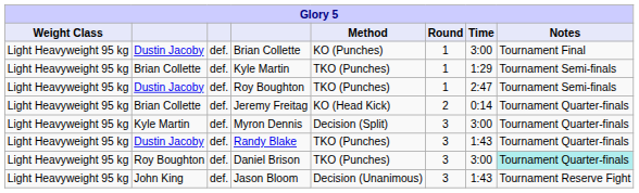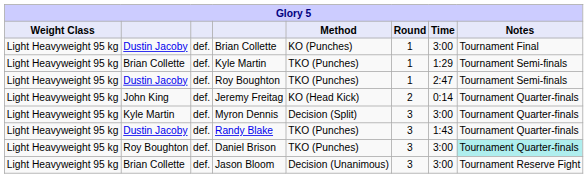Jeremy Freitag | column 2: Brian Collette -> John King
Jason Bloom | column 2: John King -> Brian Collette
Jason Bloom | Time: 1:43 -> 3:00
